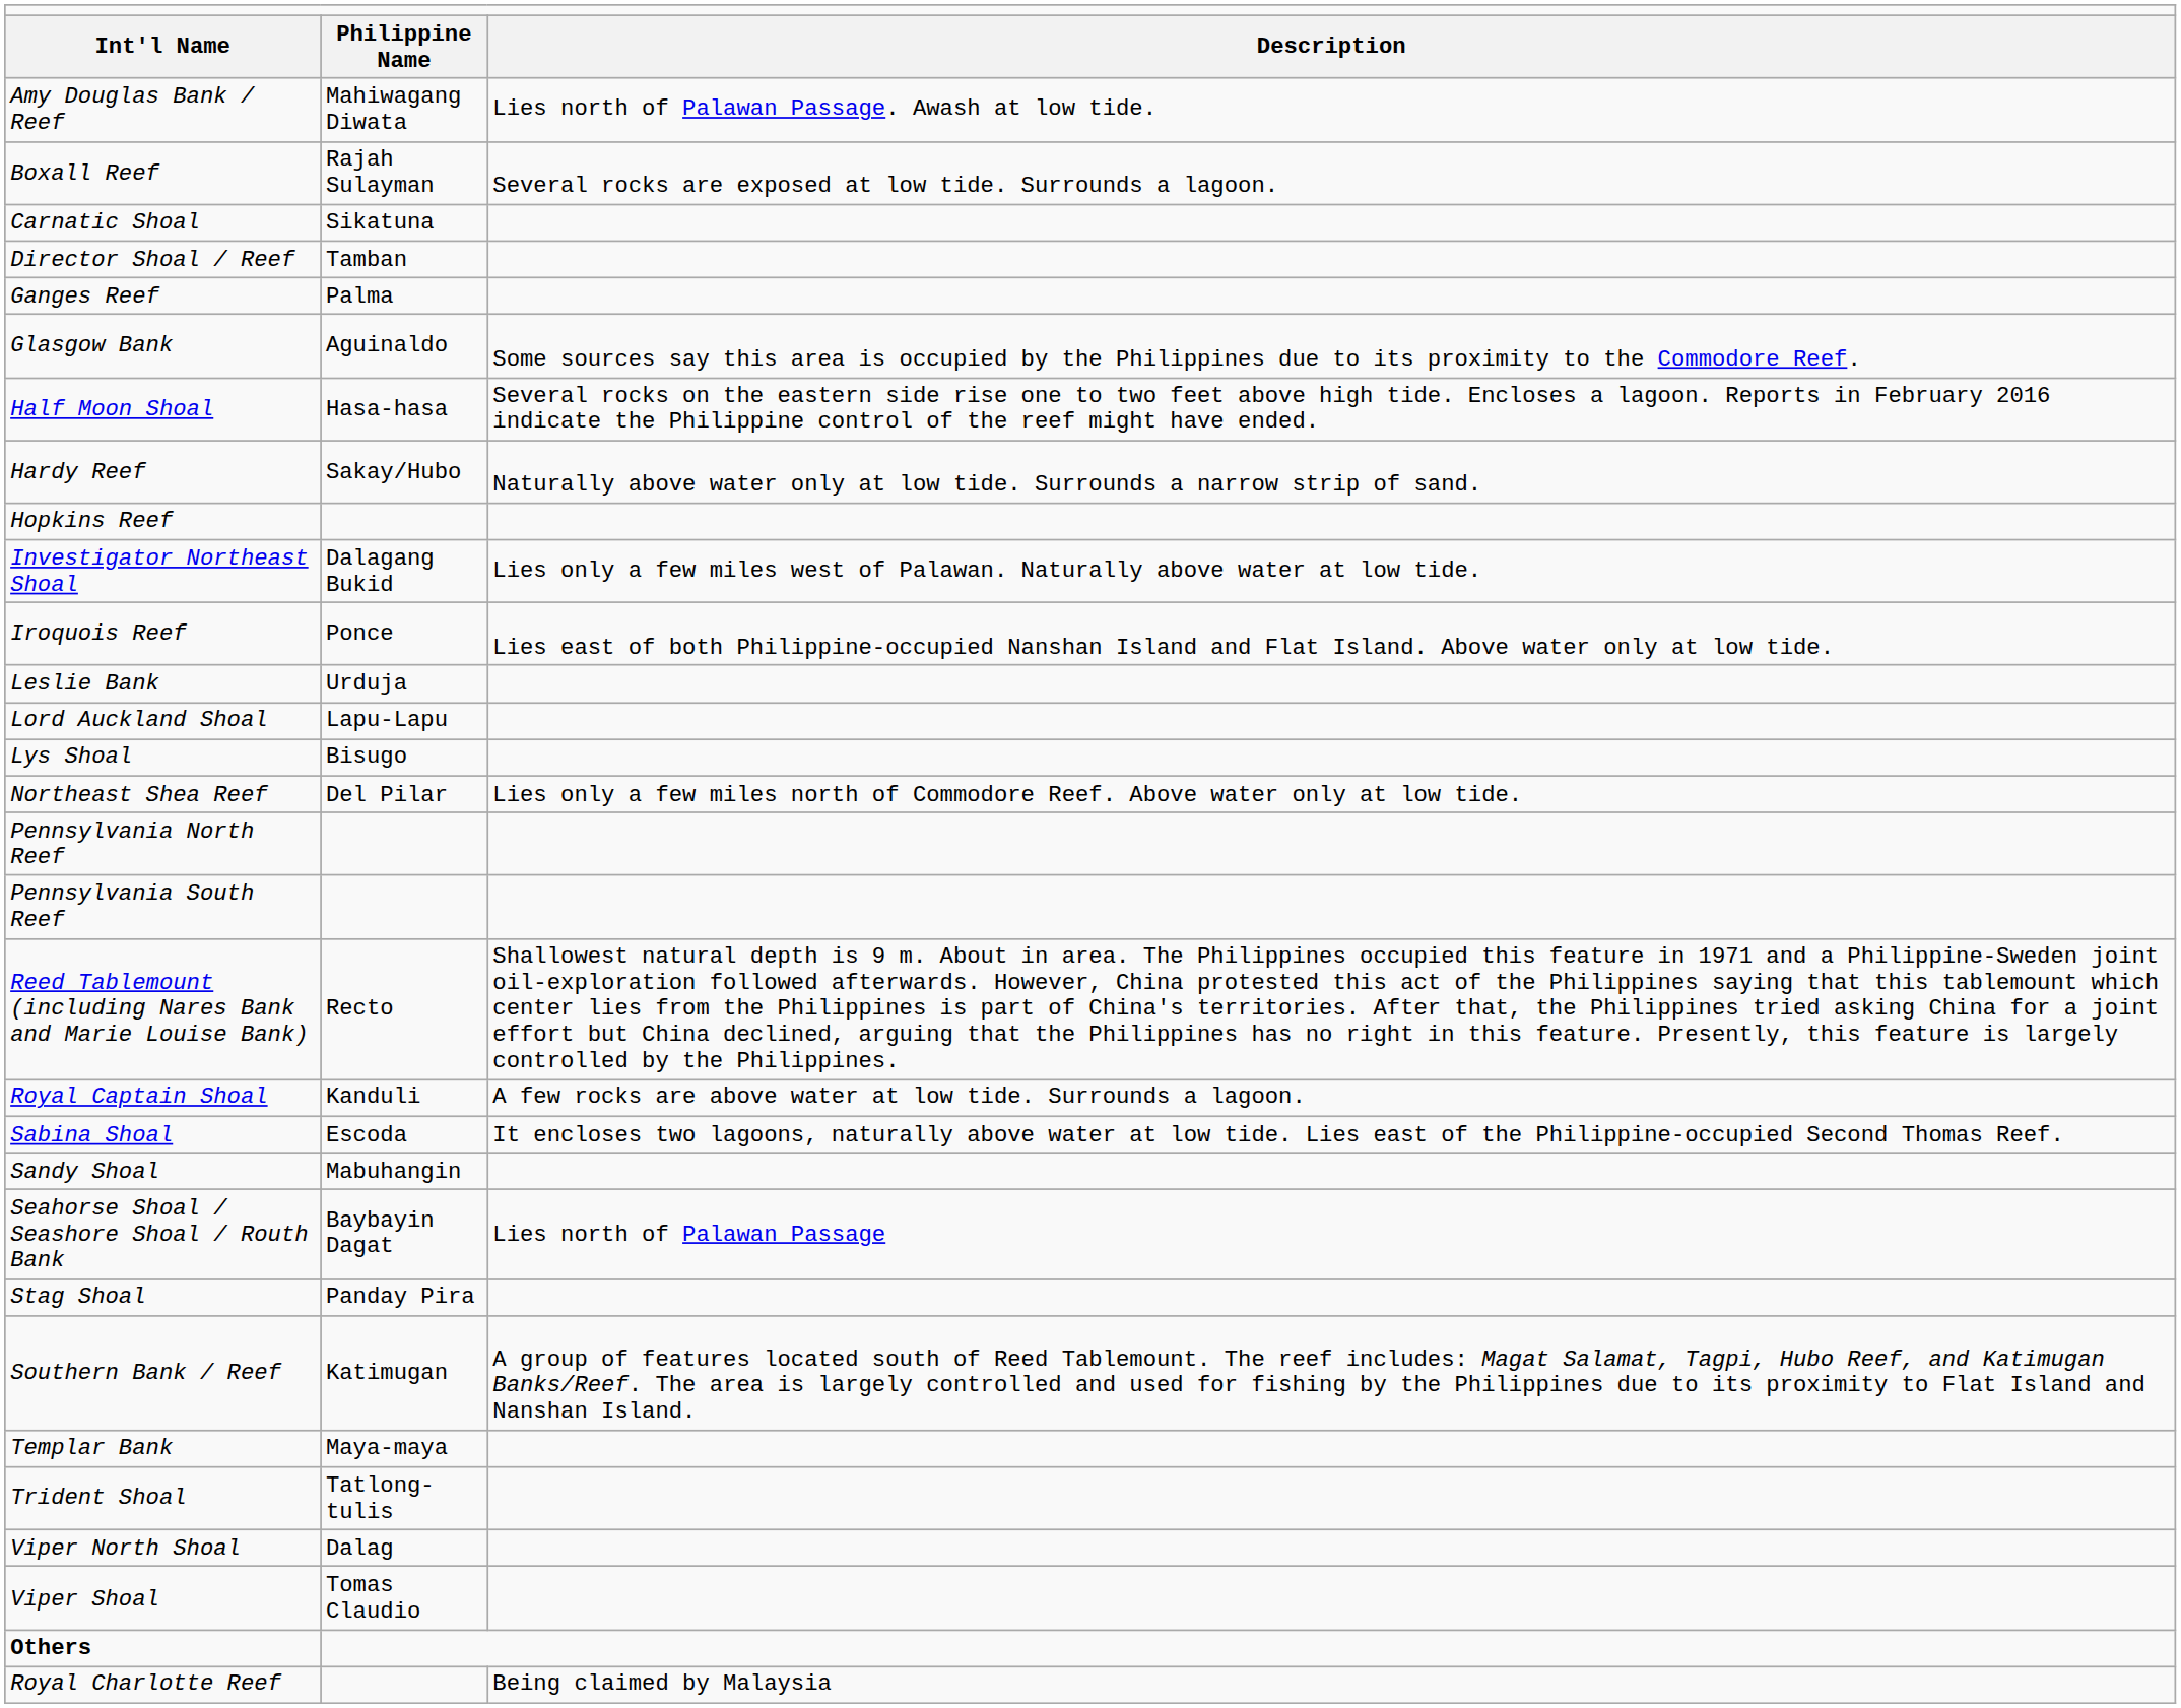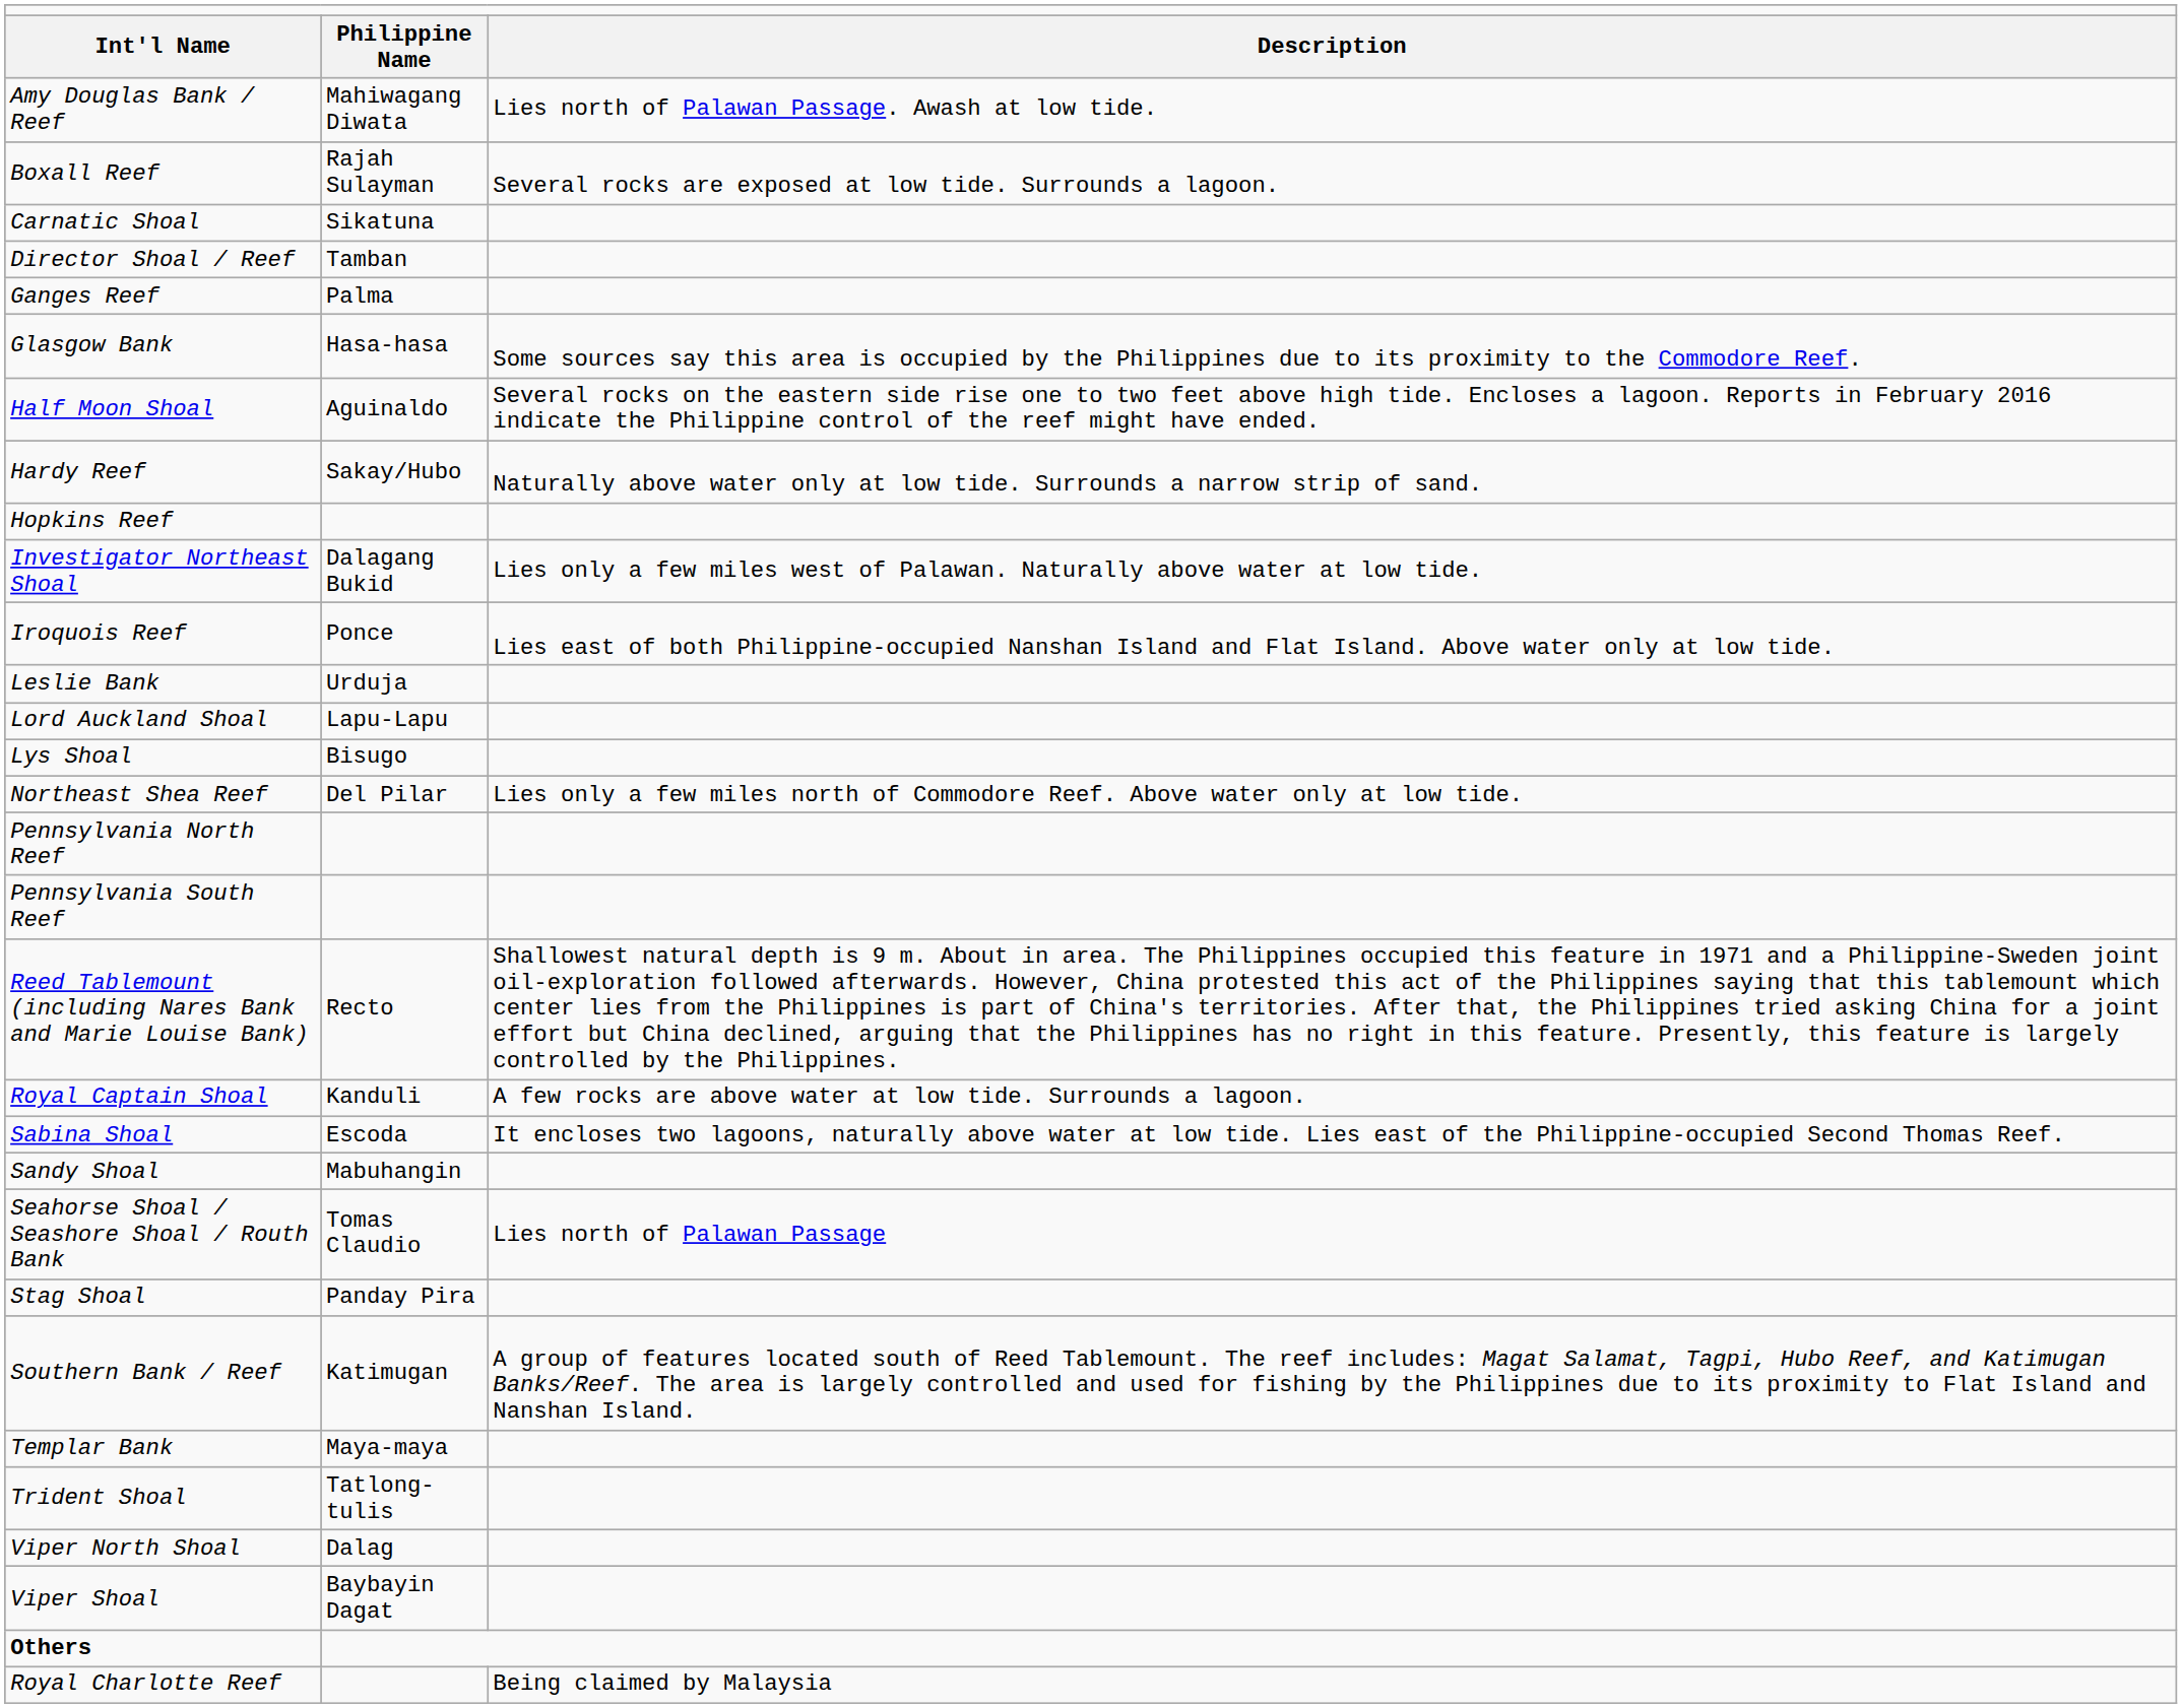Glasgow Bank | column 2: Aguinaldo -> Hasa-hasa
Half Moon Shoal | column 2: Hasa-hasa -> Aguinaldo
Seahorse Shoal / Seashore Shoal / Routh Bank | column 2: Baybayin Dagat -> Tomas Claudio
Viper Shoal | column 2: Tomas Claudio -> Baybayin Dagat
